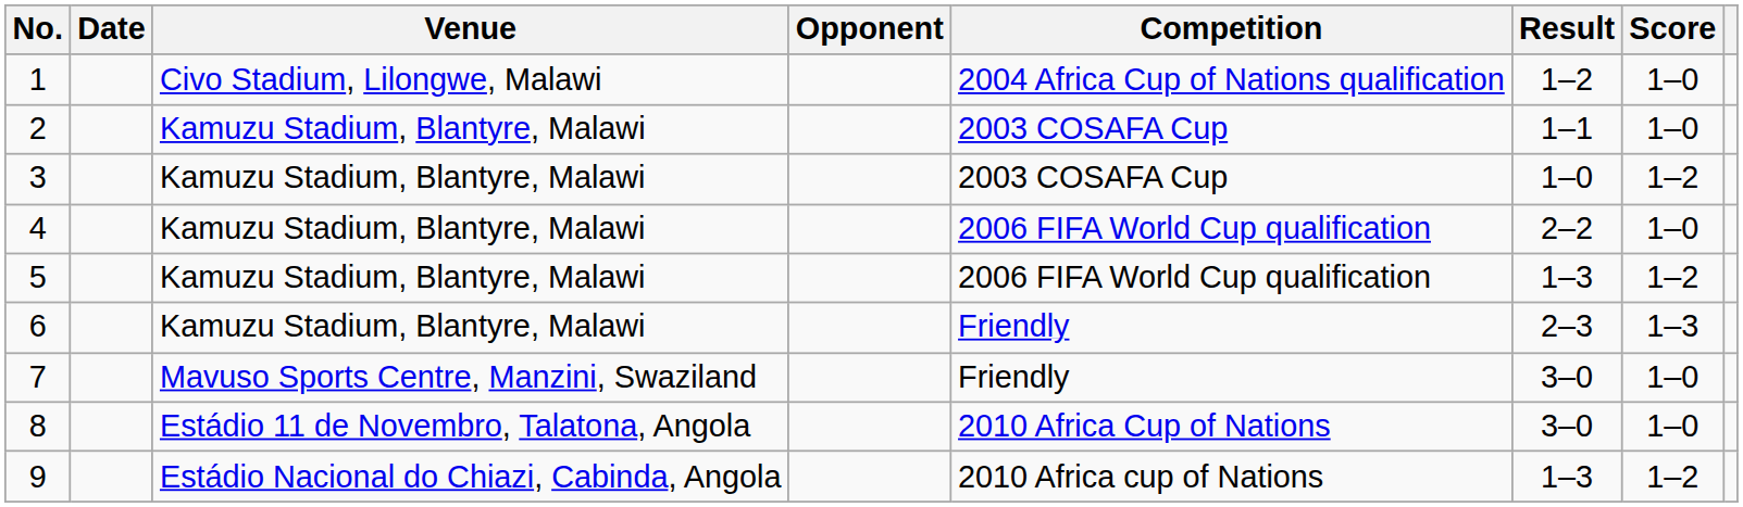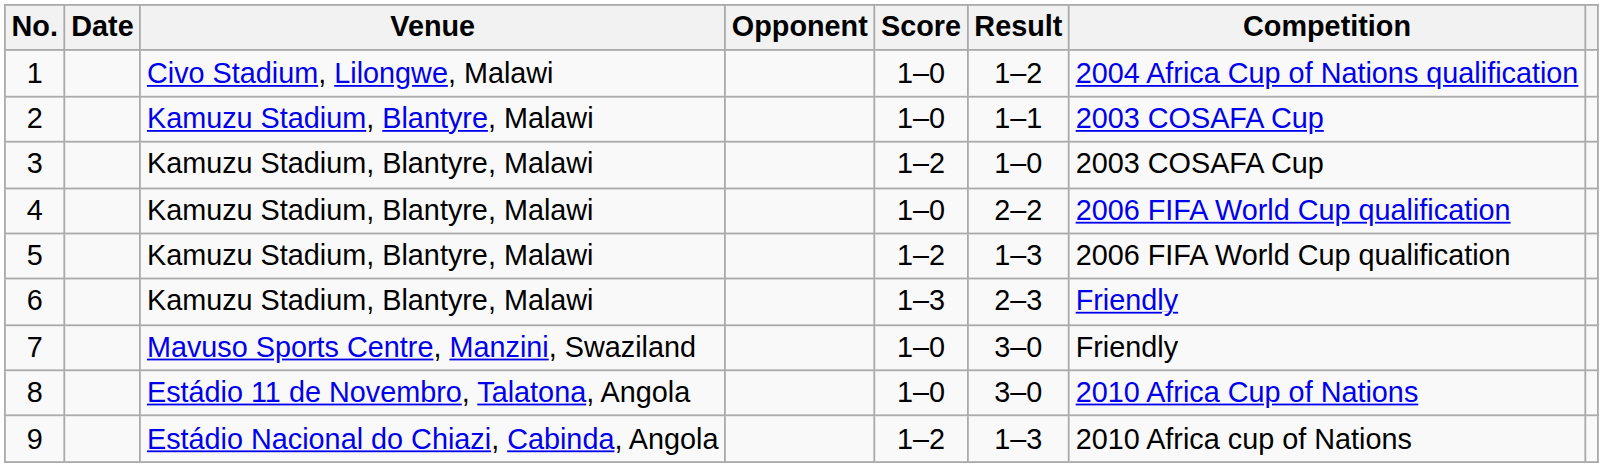columns swapped: Score <-> Competition
